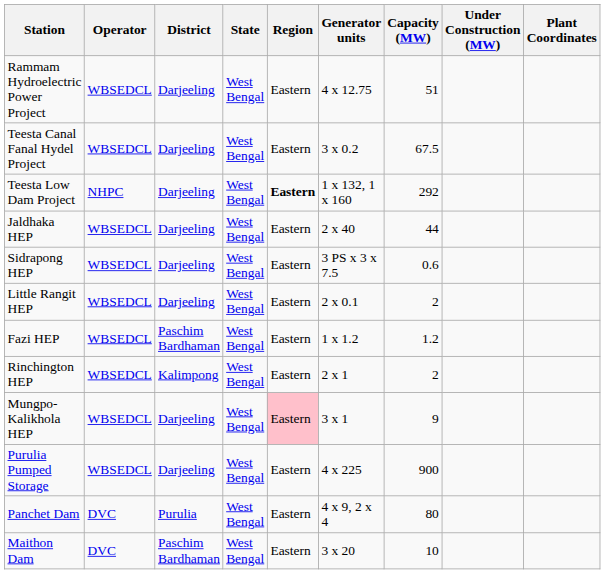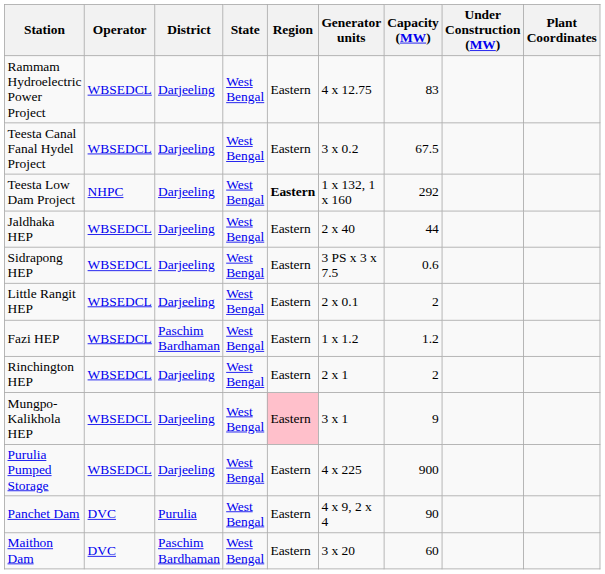Rammam Hydroelectric Power Project | Capacity (MW): 51 -> 83
Rinchington HEP | District: Kalimpong -> Darjeeling
Panchet Dam | Capacity (MW): 80 -> 90
Maithon Dam | Capacity (MW): 10 -> 60
